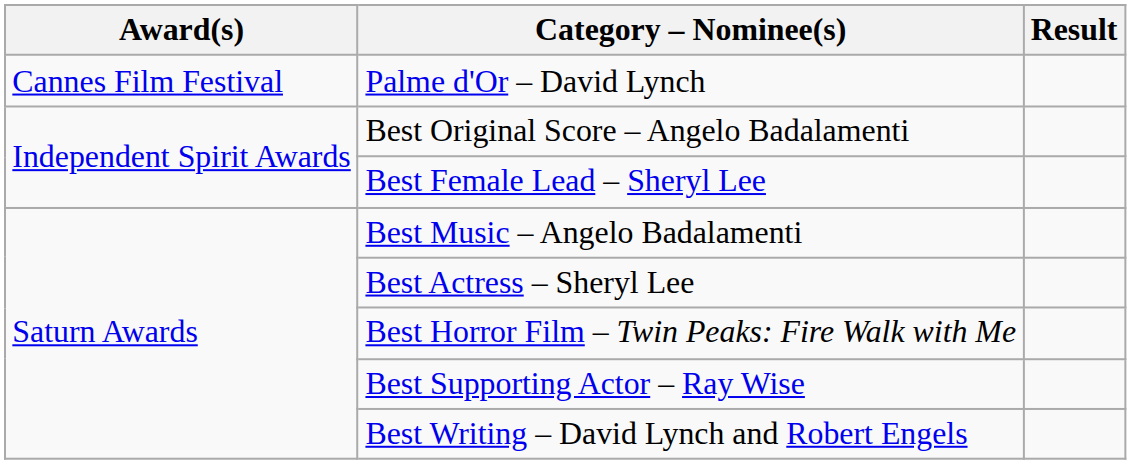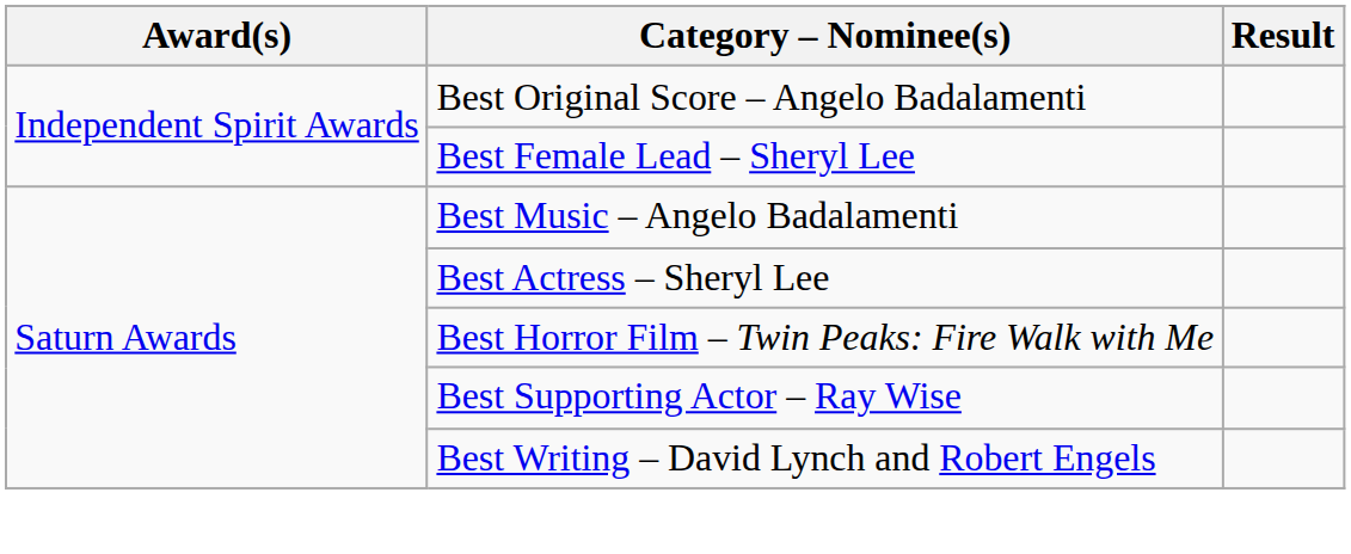- row: Cannes Film Festival | Palme d'Or – David Lynch
